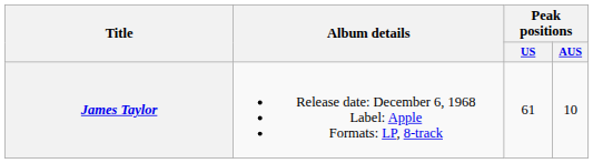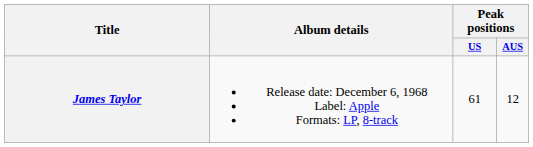James Taylor | Peak positions / AUS: 10 -> 12
